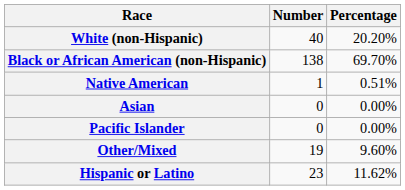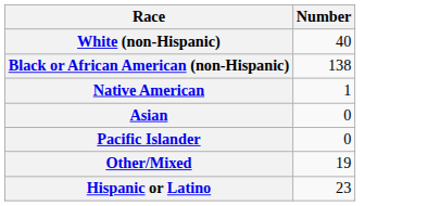- column: Percentage | 20.20% | 69.70% | 0.51% | 0.00% | 0.00% | 9.60% | 11.62%
